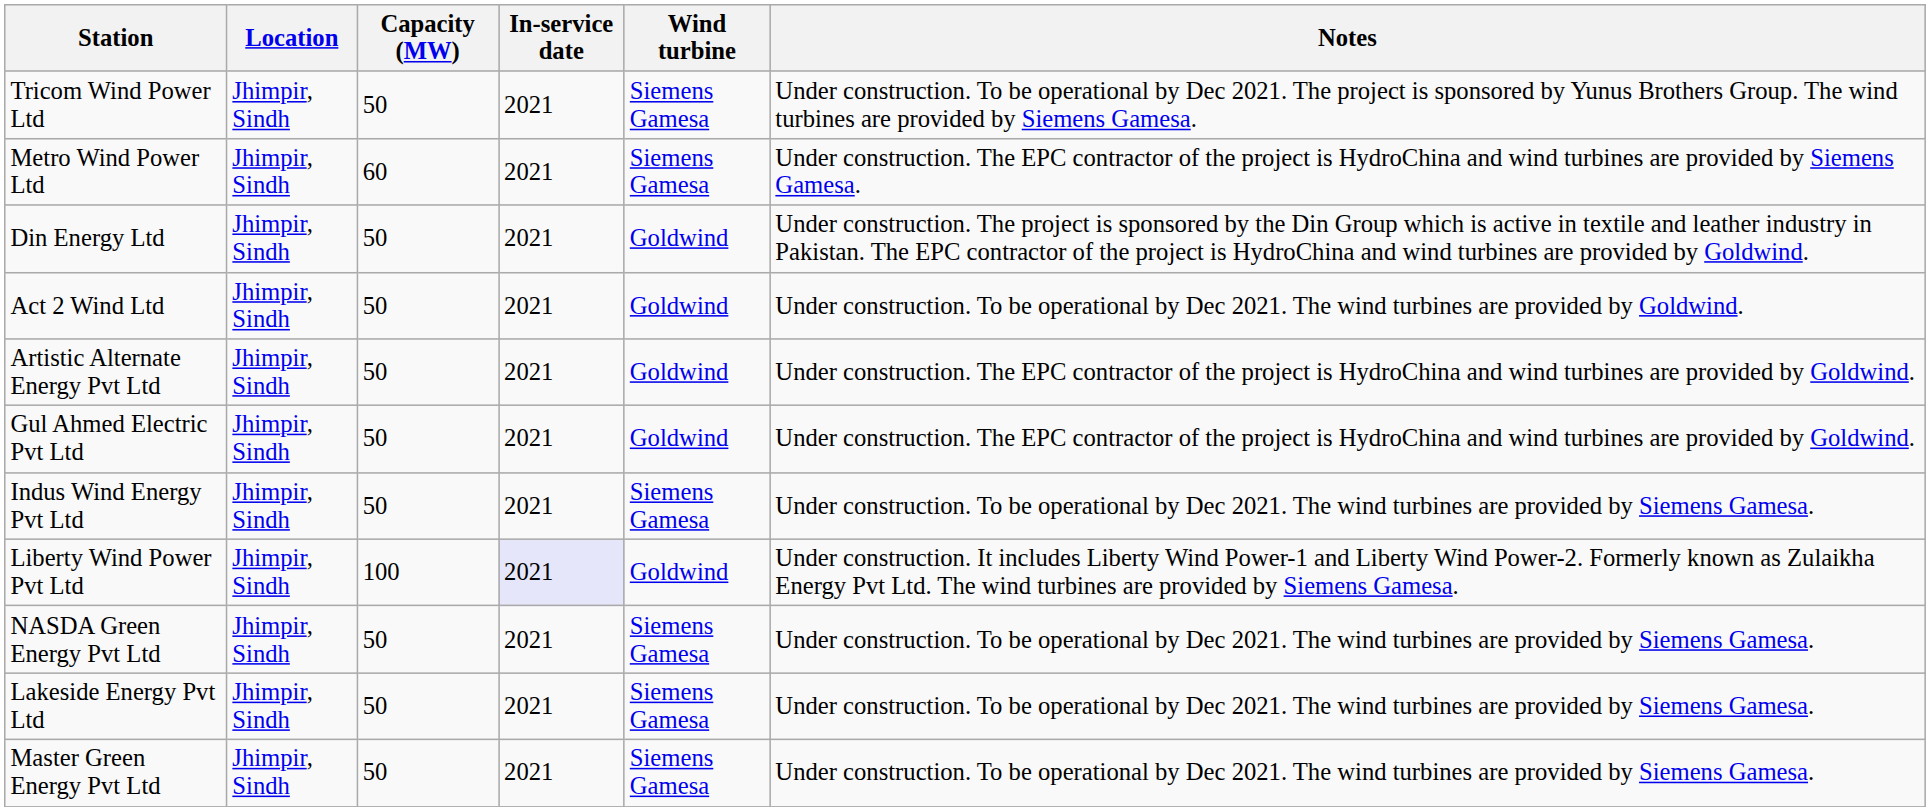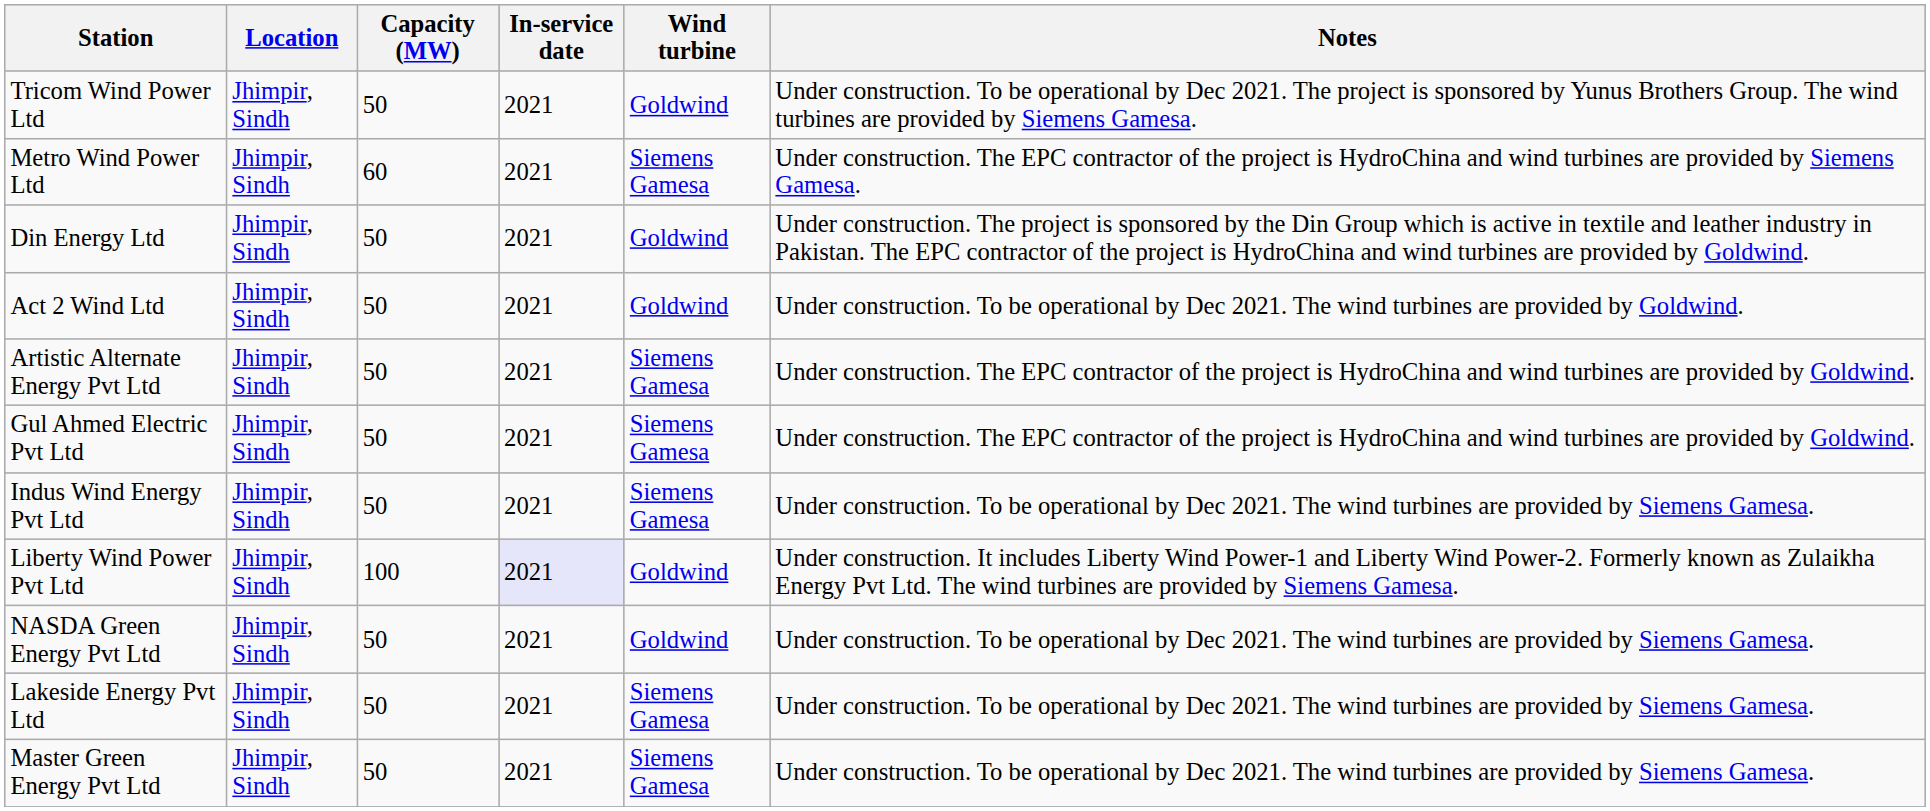Tricom Wind Power Ltd | Wind turbine: Siemens Gamesa -> Goldwind
Artistic Alternate Energy Pvt Ltd | Wind turbine: Goldwind -> Siemens Gamesa
Gul Ahmed Electric Pvt Ltd | Wind turbine: Goldwind -> Siemens Gamesa
NASDA Green Energy Pvt Ltd | Wind turbine: Siemens Gamesa -> Goldwind
